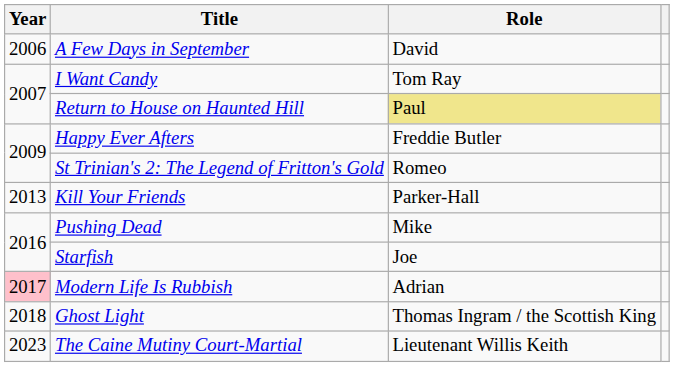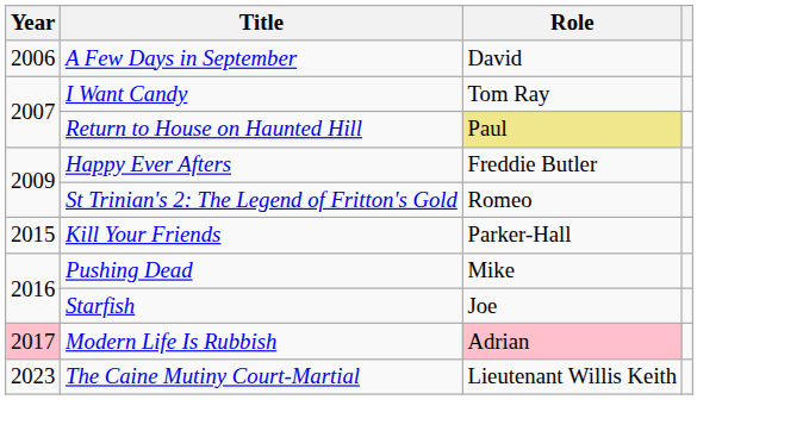Kill Your Friends | Year: 2013 -> 2015
Modern Life Is Rubbish | Role: no background -> pink background
- row: 2018 | Ghost Light | Thomas Ingram / the Scottish King
